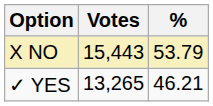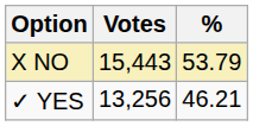✓ YES | Votes: 13,265 -> 13,256
